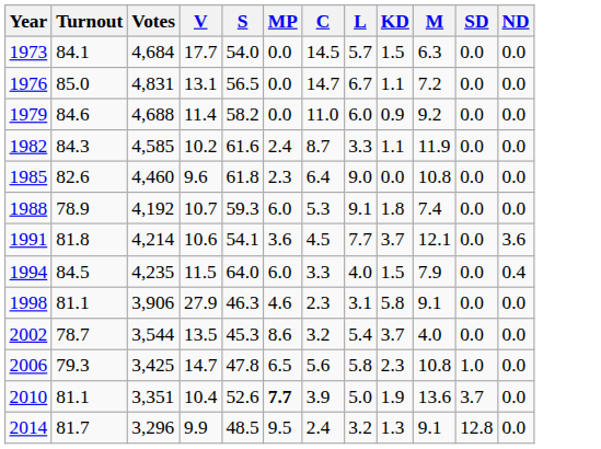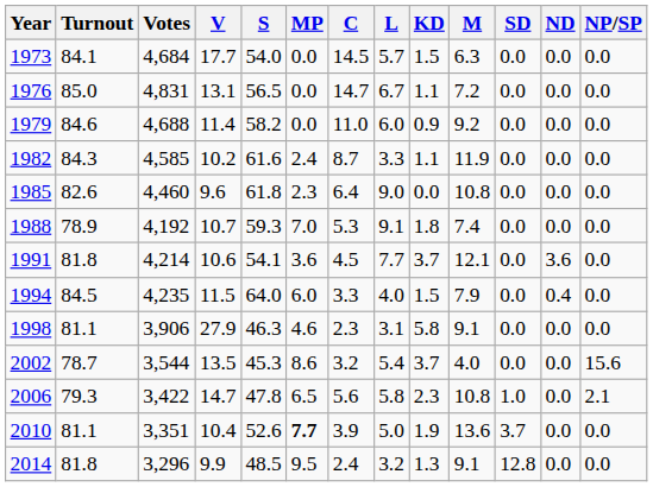+ column: NP/SP | 0.0 | 0.0 | 0.0 | 0.0 | 0.0 | 0.0 | 0.0 | 0.0 | 0.0 | 15.6 | 2.1 | 0.0 | 0.0
1988 | MP: 6.0 -> 7.0
2006 | Votes: 3,425 -> 3,422
2014 | Turnout: 81.7 -> 81.8
